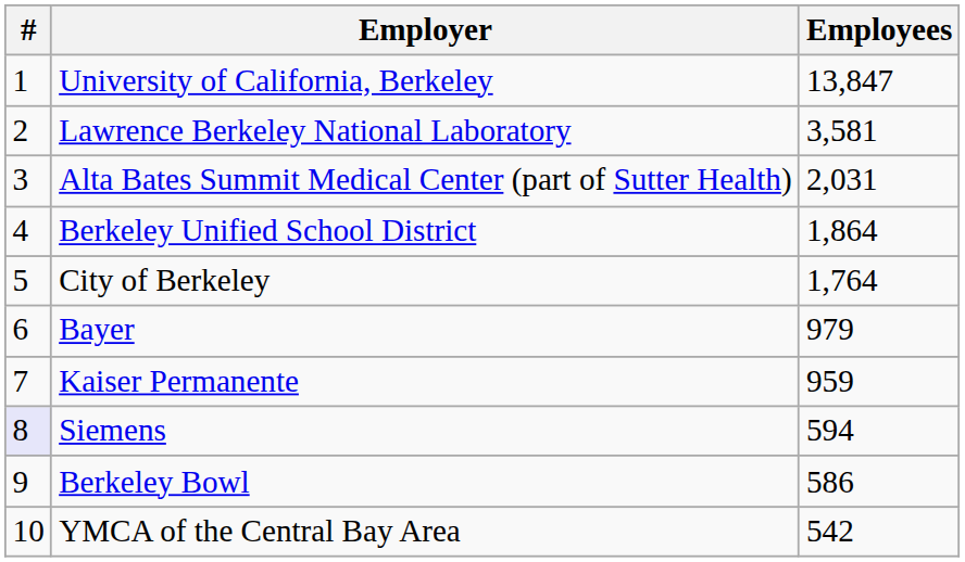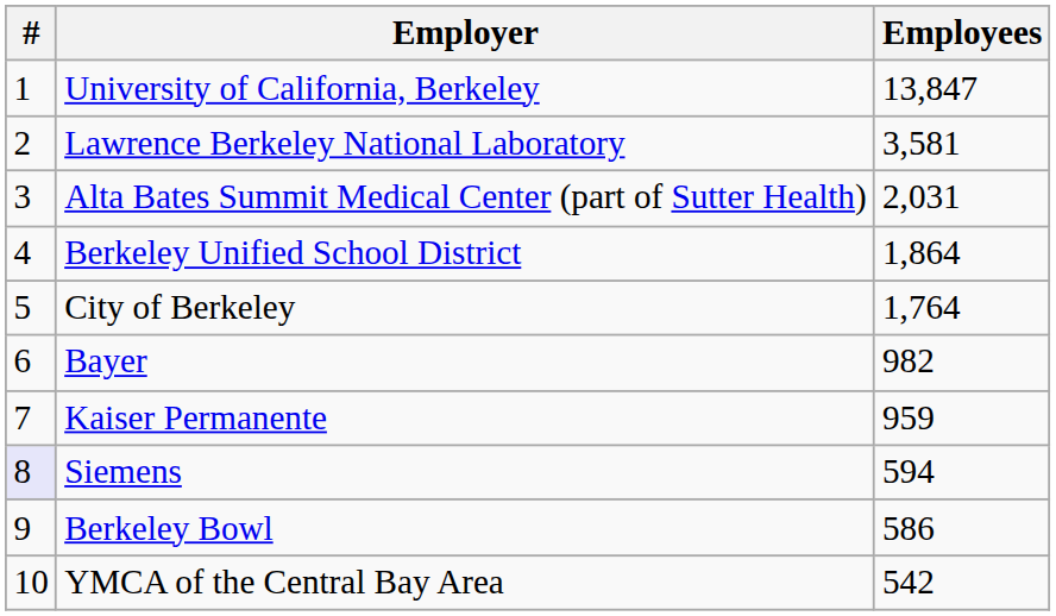Bayer | Employees: 979 -> 982
